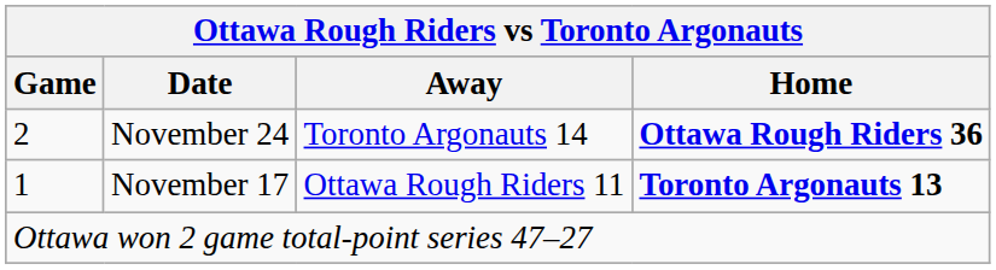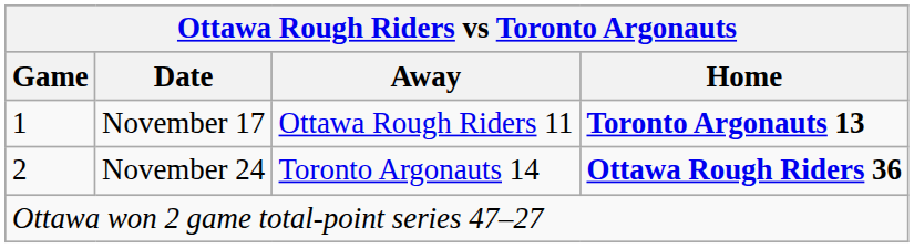rows swapped: November 17 <-> November 24
